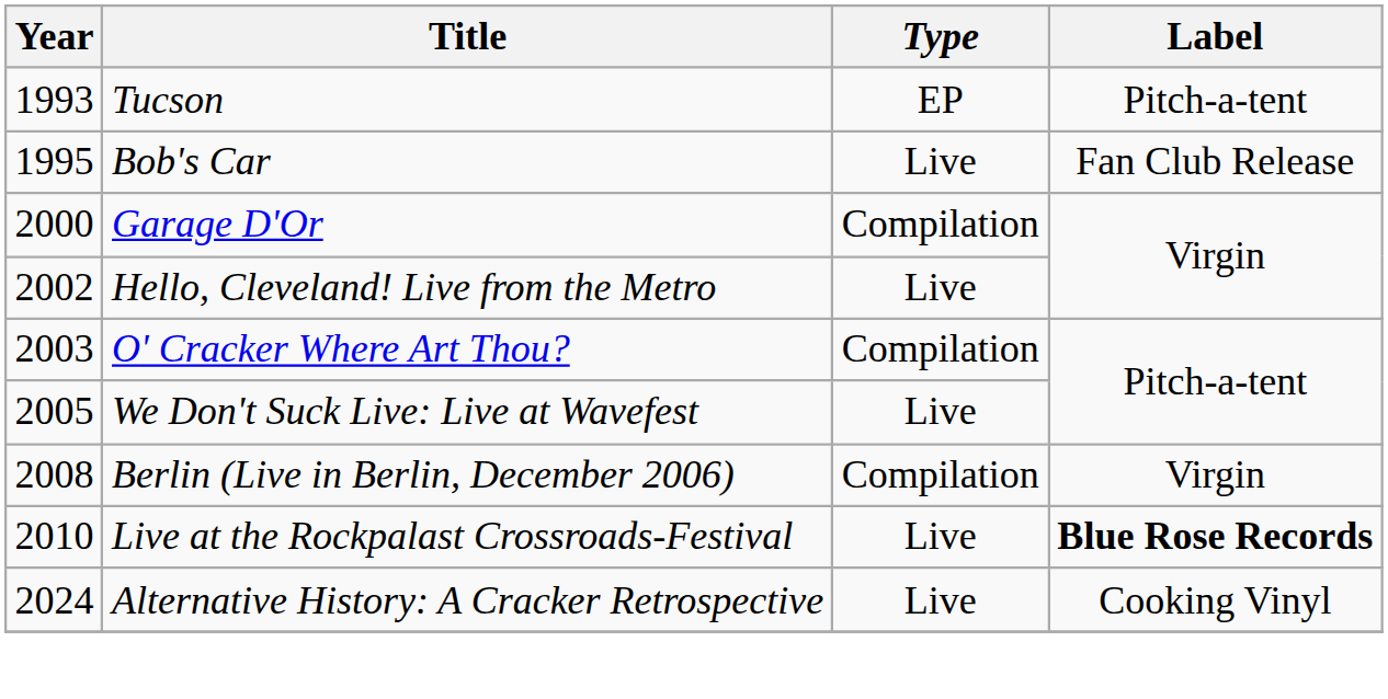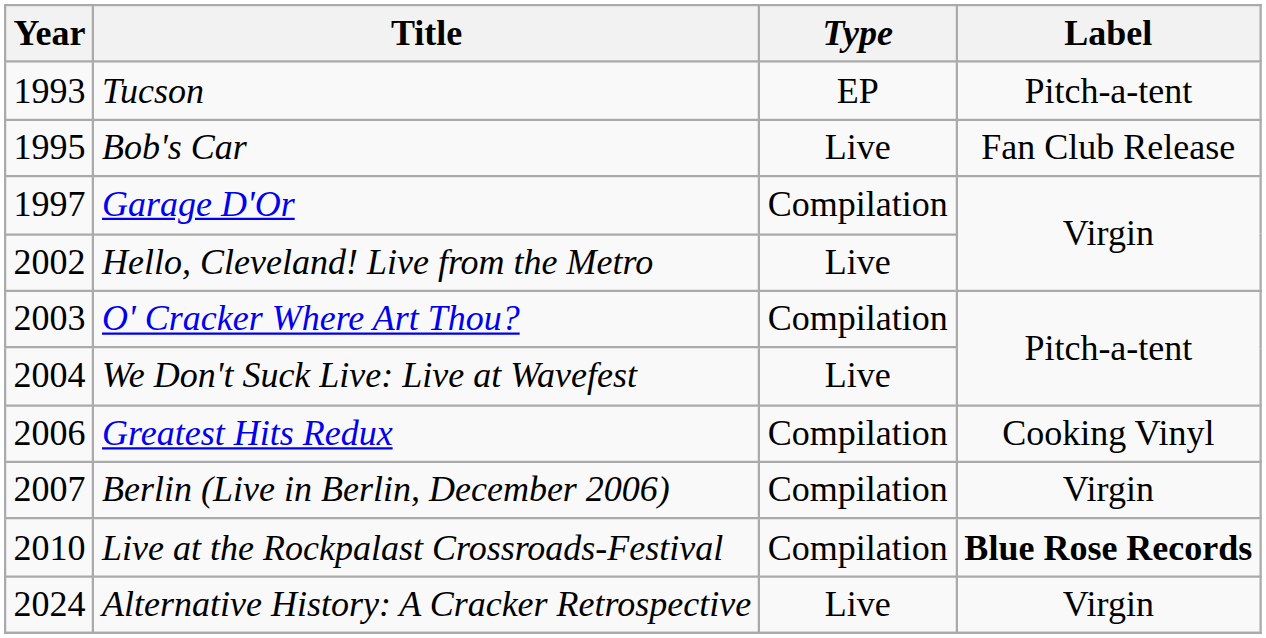Garage D'Or | Year: 2000 -> 1997
We Don't Suck Live: Live at Wavefest | Year: 2005 -> 2004
+ row: 2006 | Greatest Hits Redux | Compilation | Cooking Vinyl
Berlin (Live in Berlin, December 2006) | Year: 2008 -> 2007
Live at the Rockpalast Crossroads-Festival | Type: Live -> Compilation
Alternative History: A Cracker Retrospective | Label: Cooking Vinyl -> Virgin
